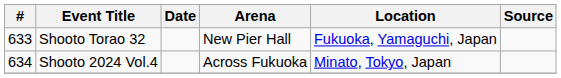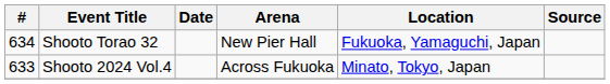Shooto Torao 32 | #: 633 -> 634
Shooto 2024 Vol.4 | #: 634 -> 633
